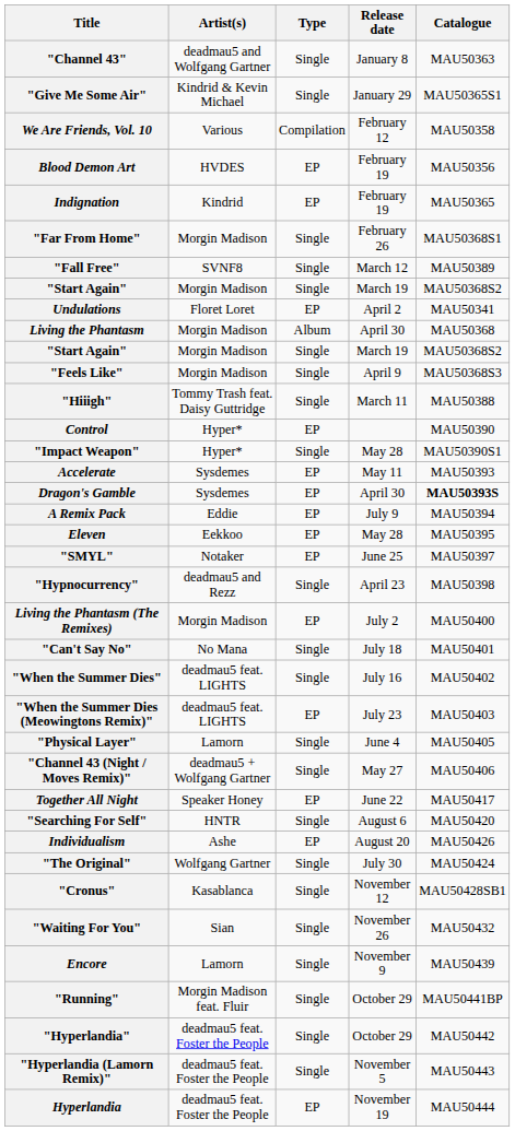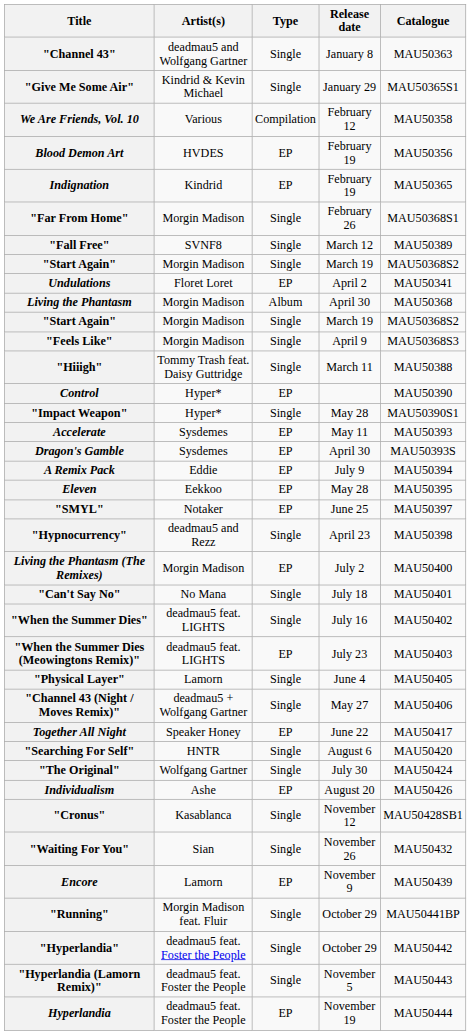Dragon's Gamble | Catalogue: bold -> normal
rows swapped: "The Original" <-> Individualism
Encore | Type: Single -> EP
